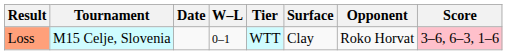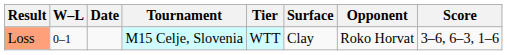columns swapped: W–L <-> Tournament
Loss | Score: pink background -> no background
